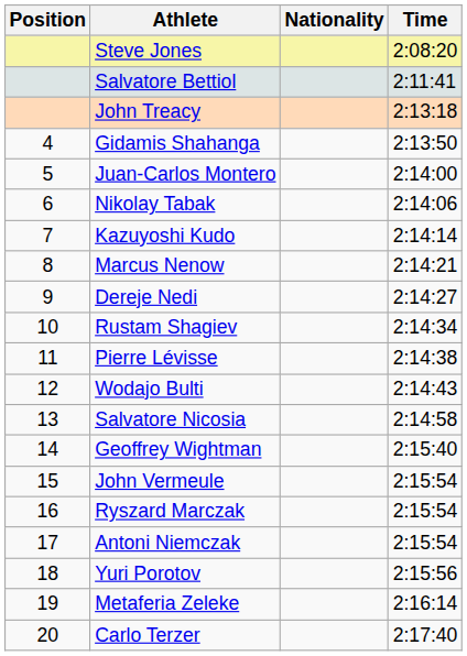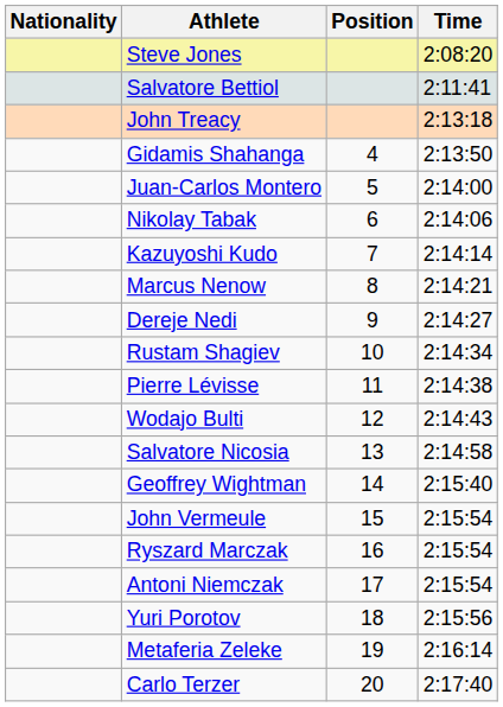columns swapped: Position <-> Nationality
